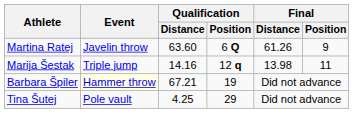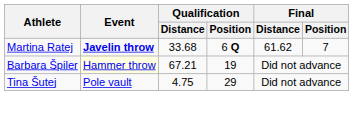Martina Ratej | Event: normal -> bold
Martina Ratej | Qualification / Distance: 63.60 -> 33.68
Martina Ratej | Final / Distance: 61.26 -> 61.62
Martina Ratej | Final / Position: 9 -> 7
- row: Marija Šestak | Triple jump | 14.16 | 12 q | 13.98 | 11
Tina Šutej | Qualification / Distance: 4.25 -> 4.75
